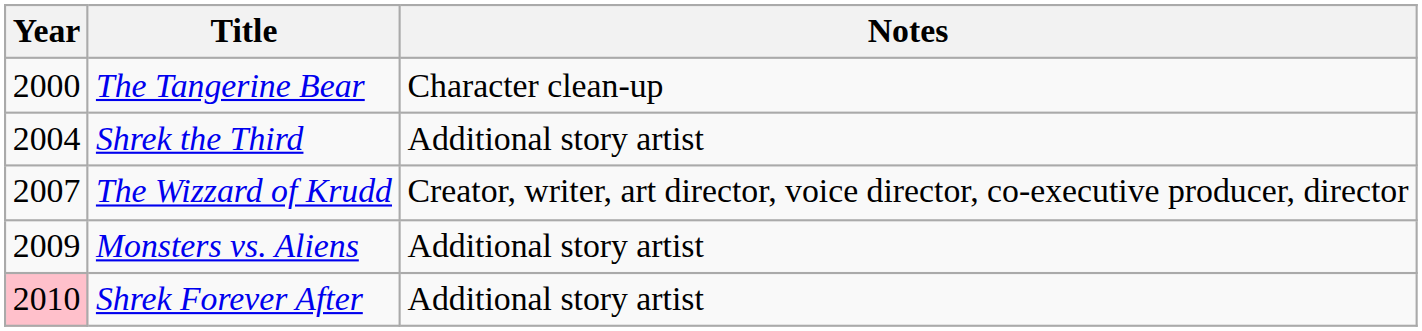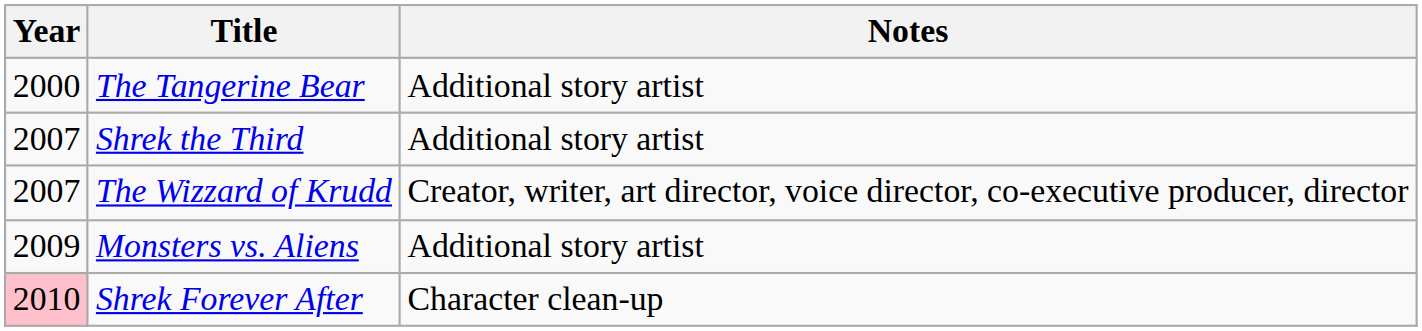The Tangerine Bear | Notes: Character clean-up -> Additional story artist
Shrek the Third | Year: 2004 -> 2007
Shrek Forever After | Notes: Additional story artist -> Character clean-up
